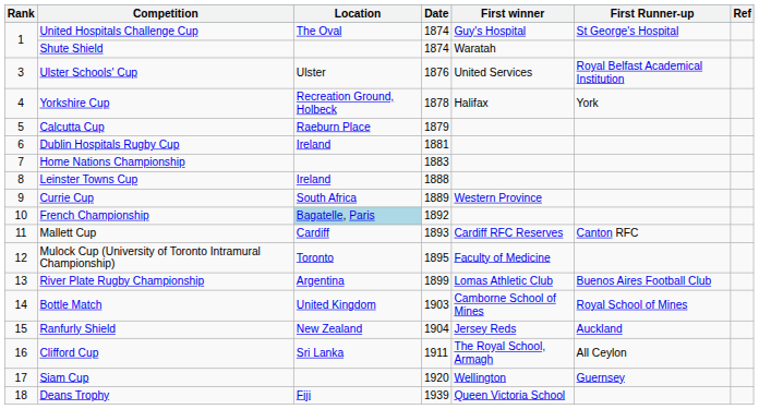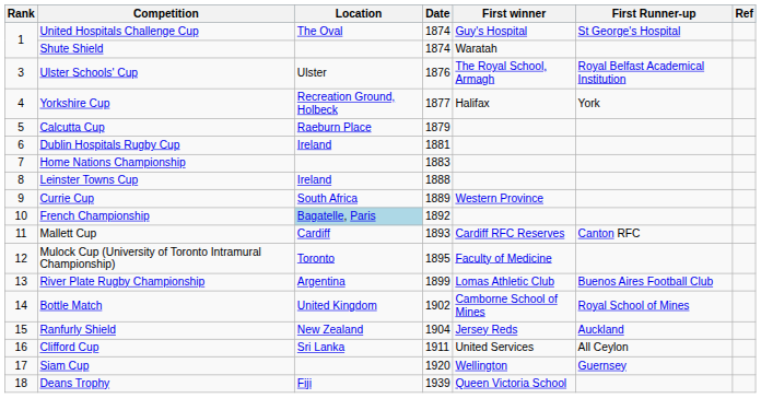Ulster Schools' Cup | First winner: United Services -> The Royal School, Armagh
Yorkshire Cup | Date: 1878 -> 1877
Bottle Match | Date: 1903 -> 1902
Clifford Cup | First winner: The Royal School, Armagh -> United Services
